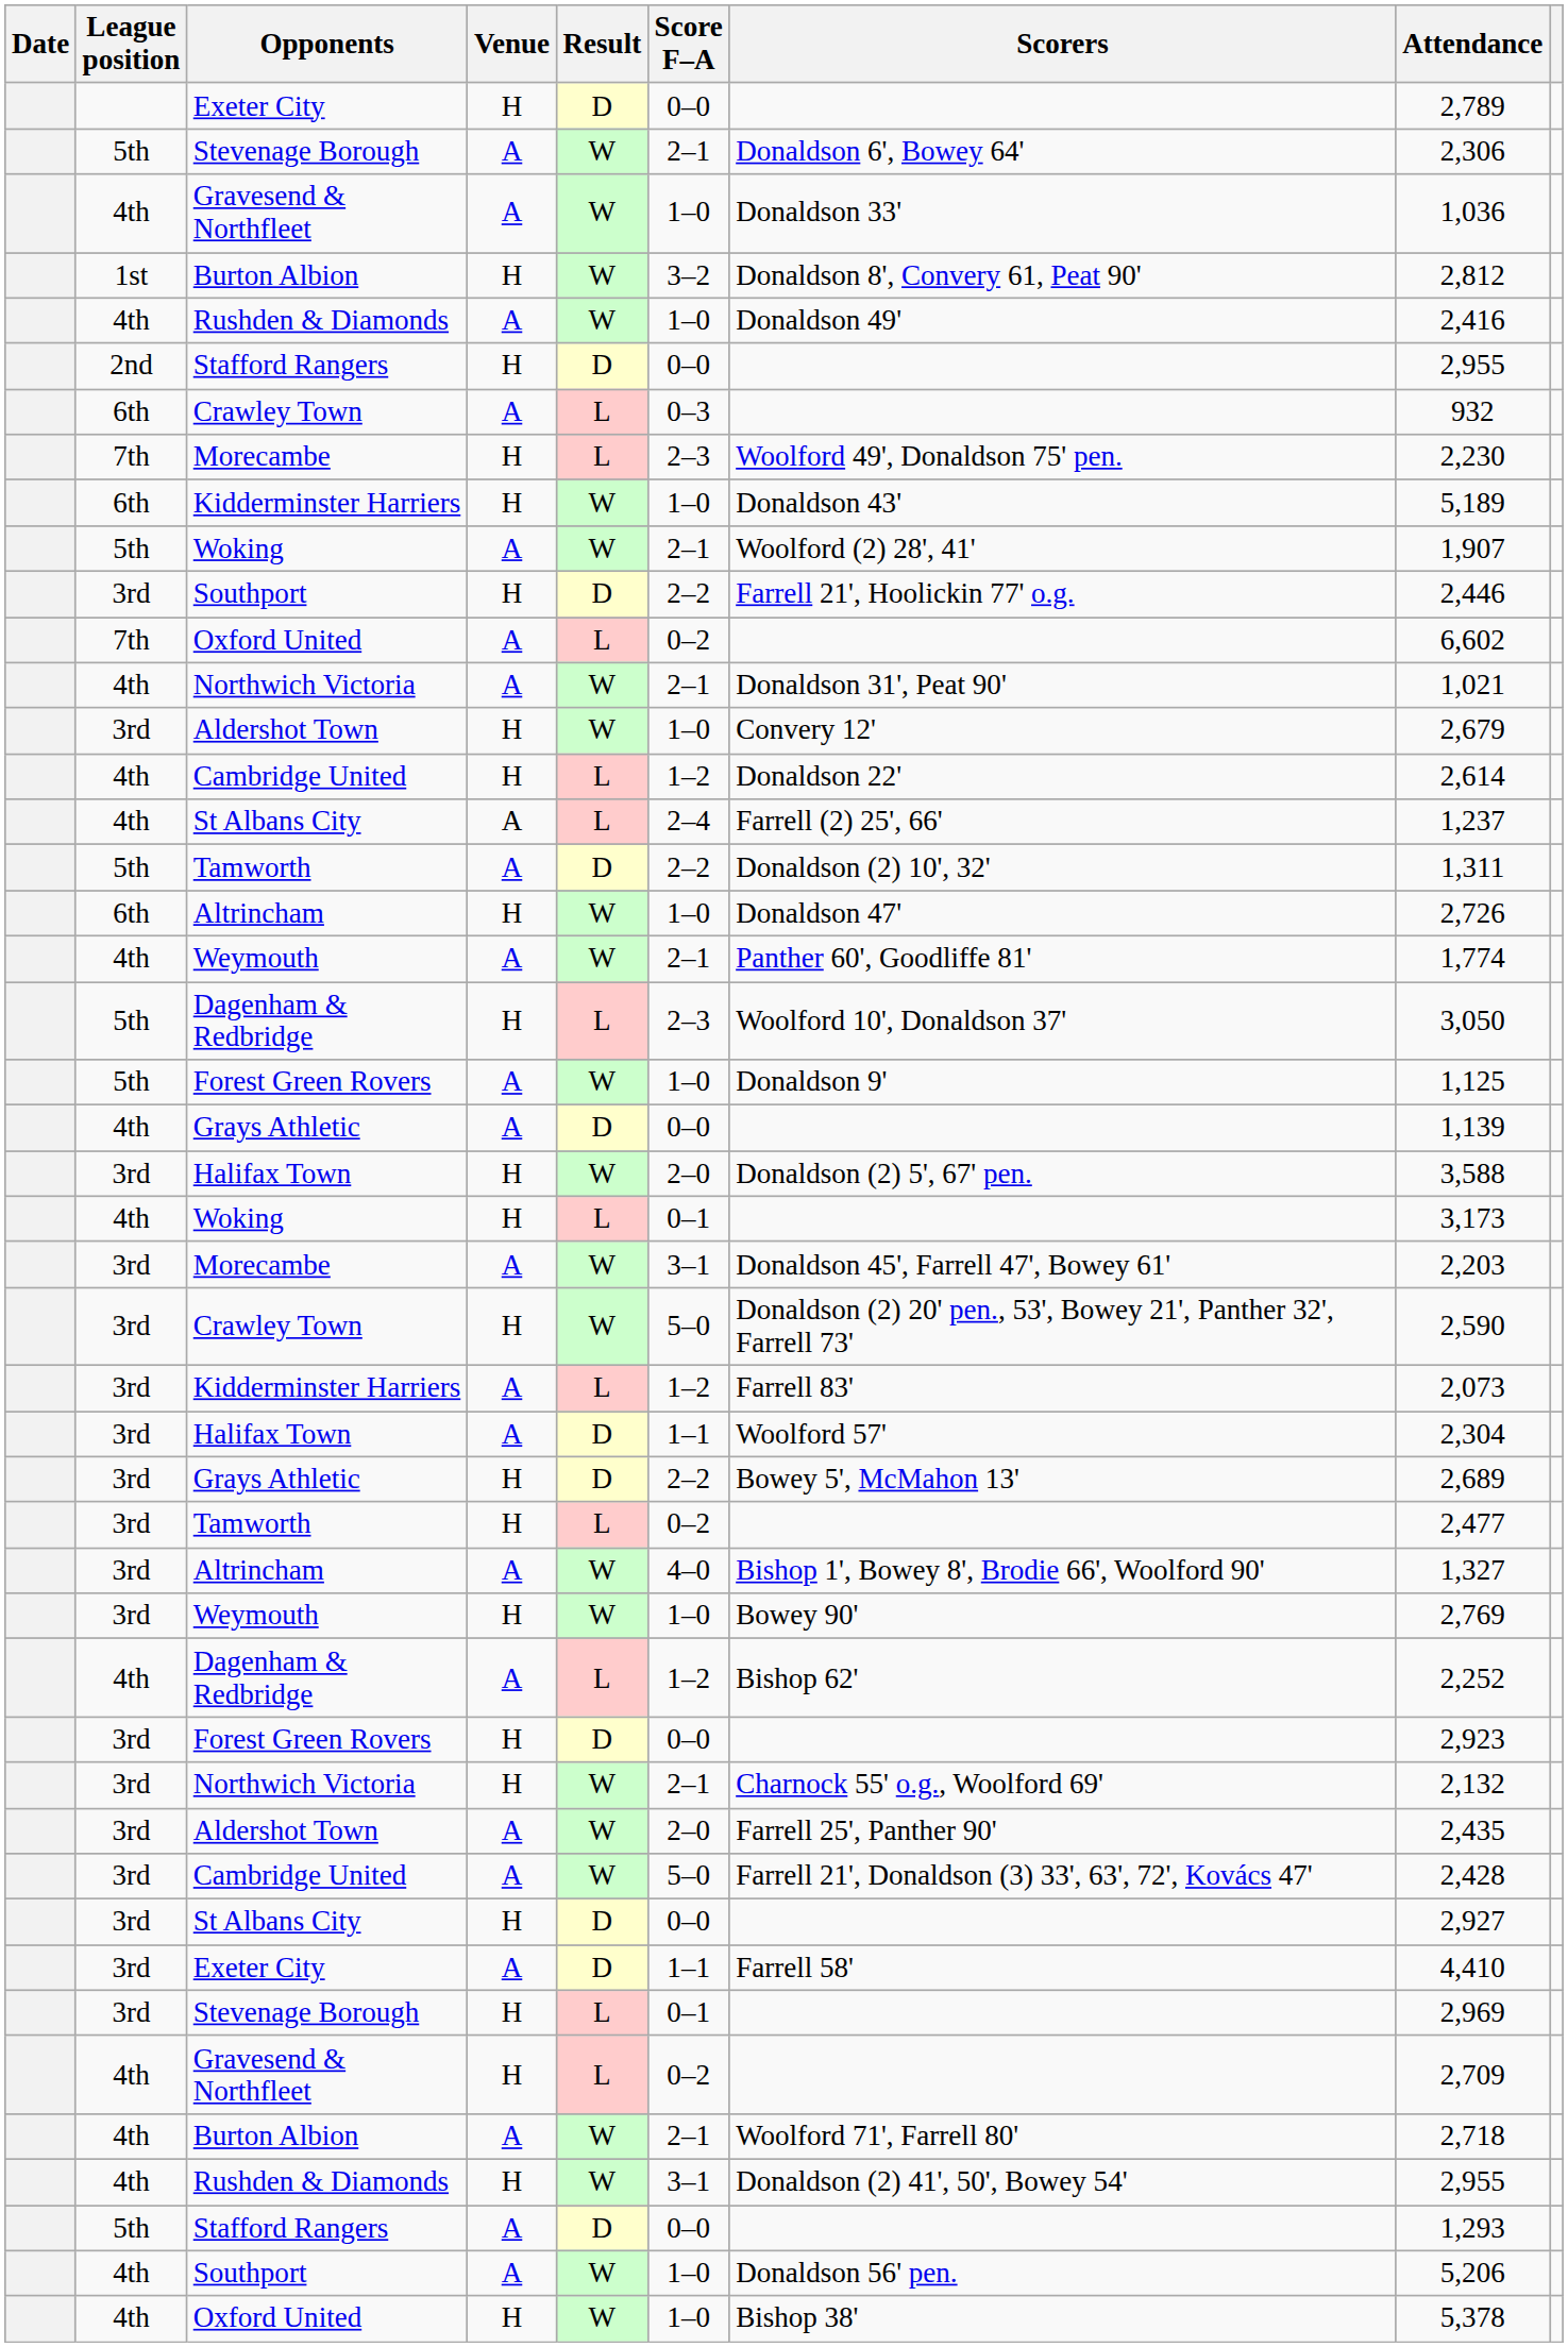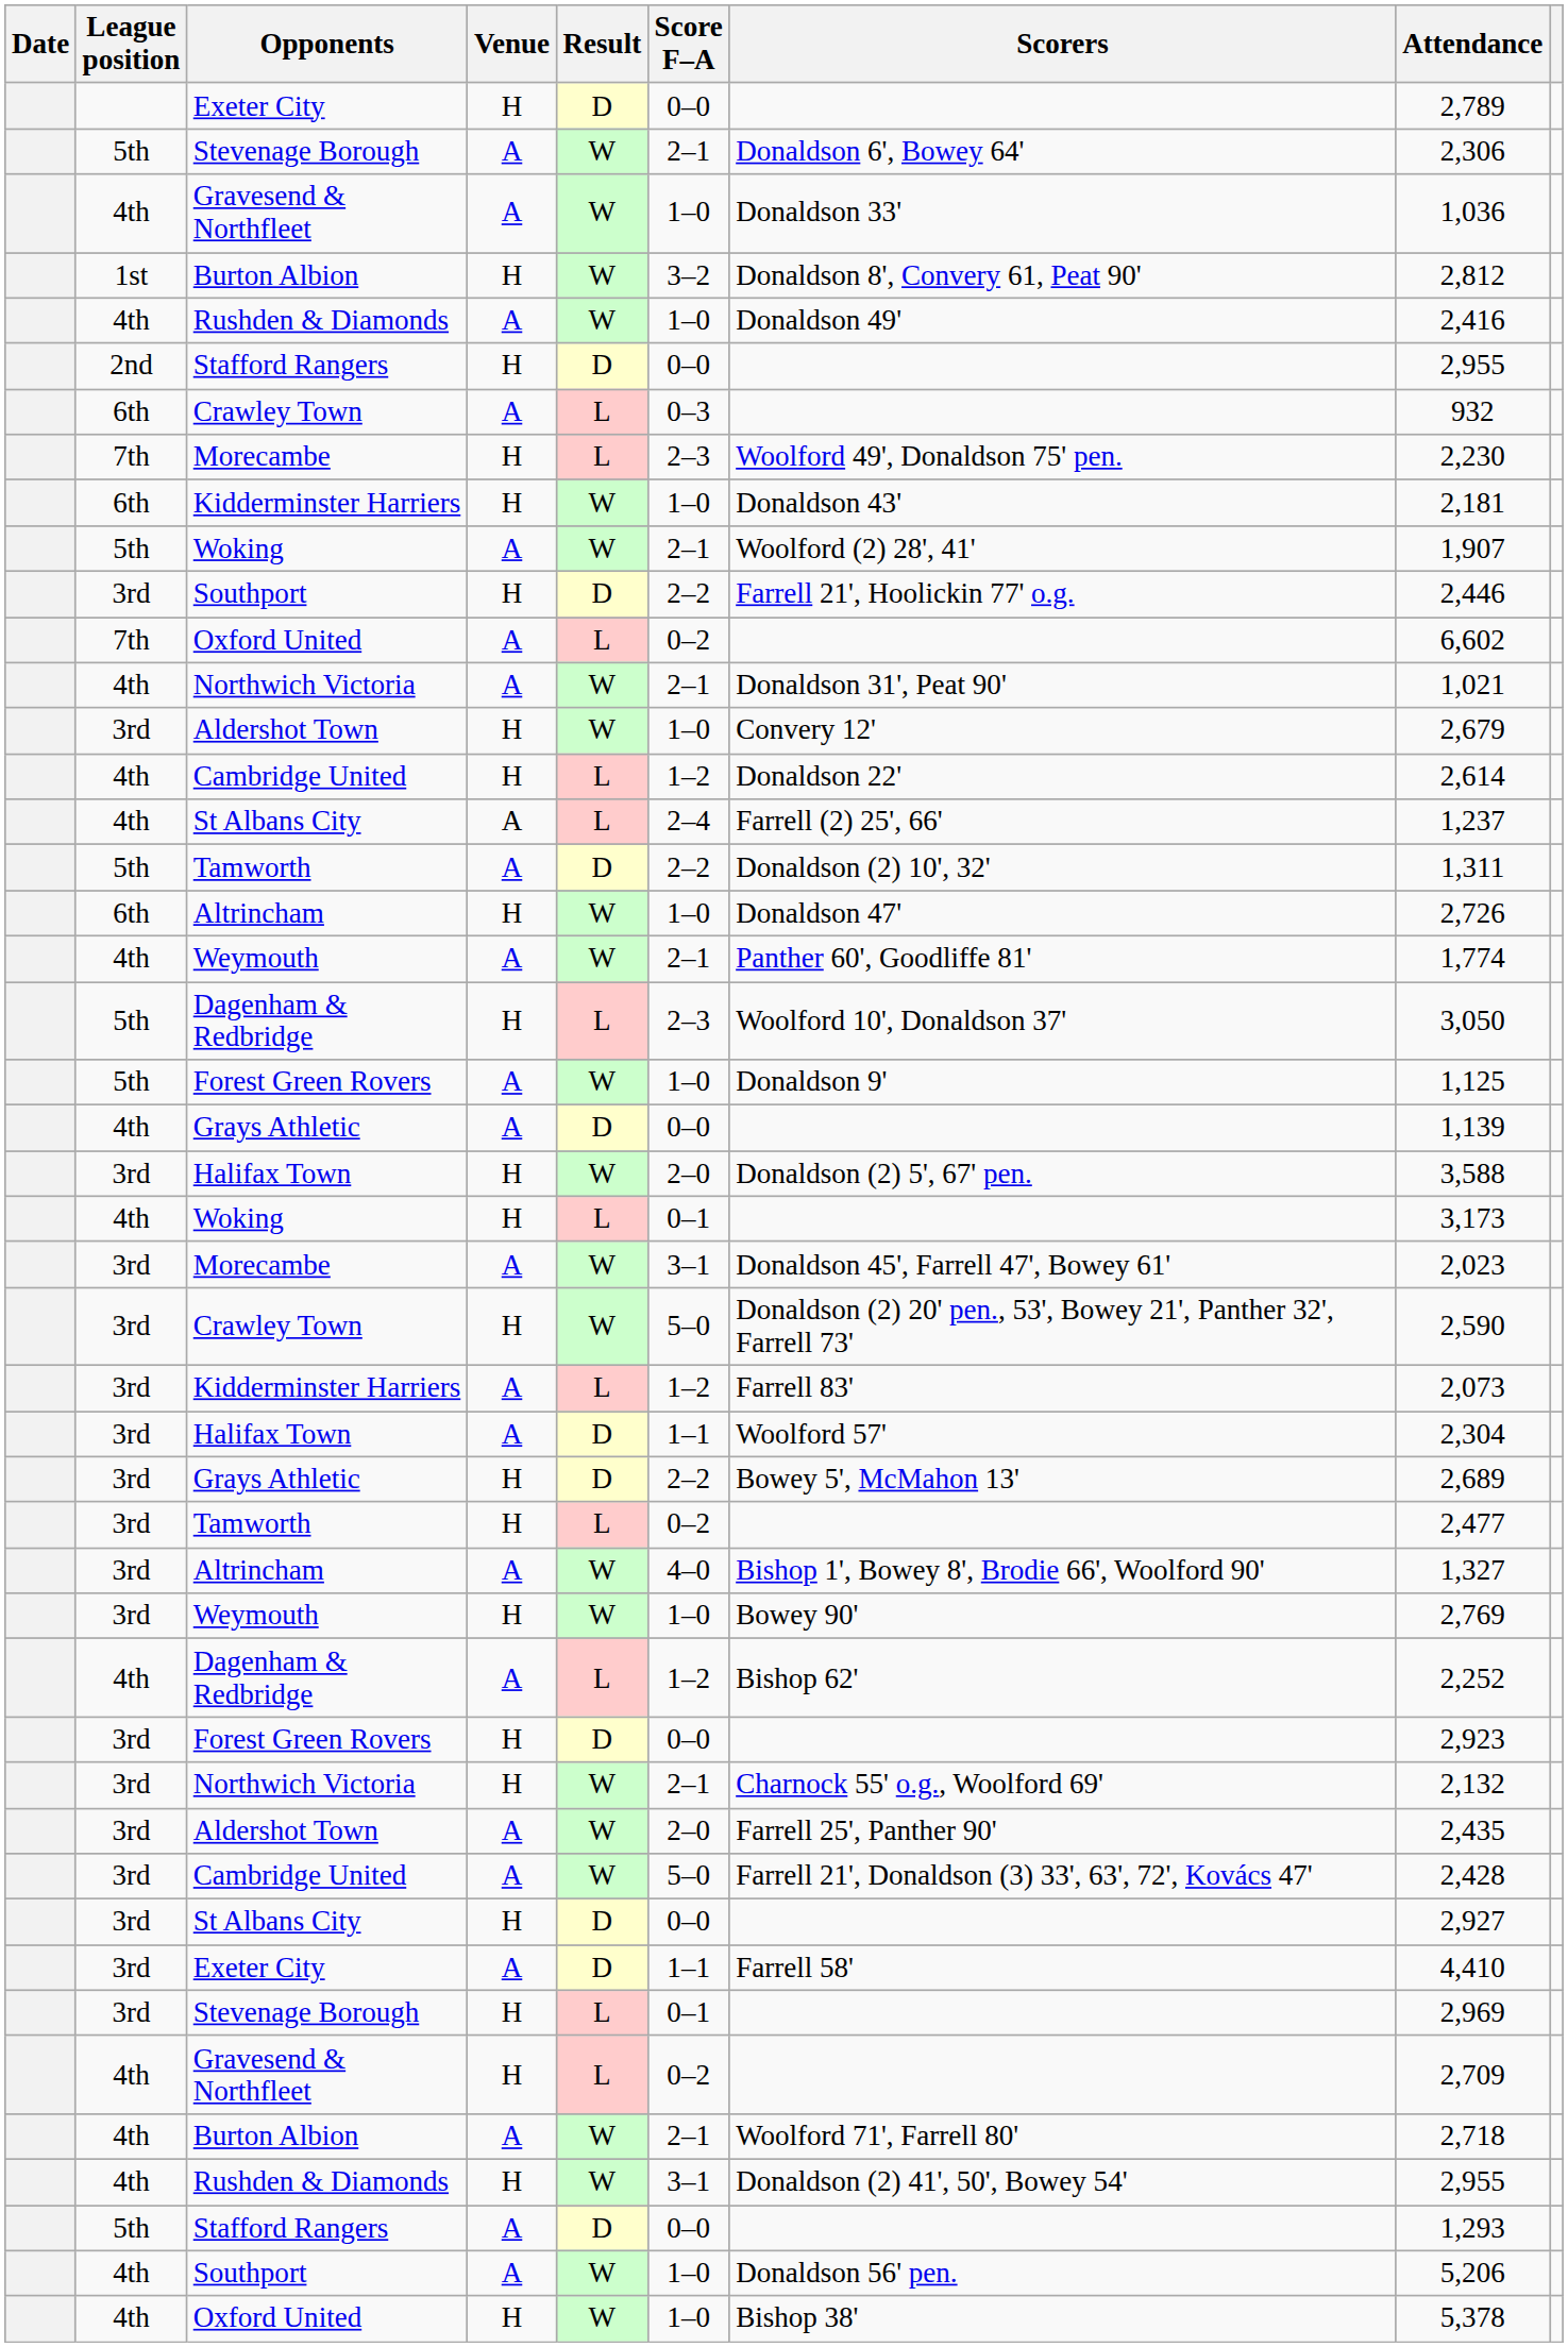Kidderminster Harriers / H | Attendance: 5,189 -> 2,181
Morecambe / A | Attendance: 2,203 -> 2,023
